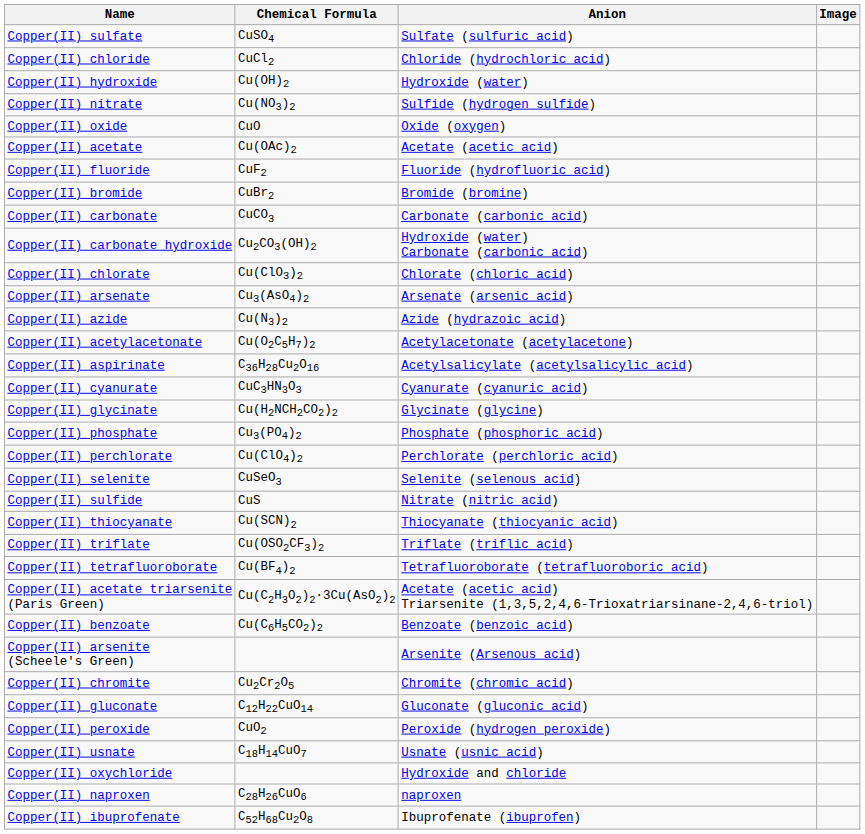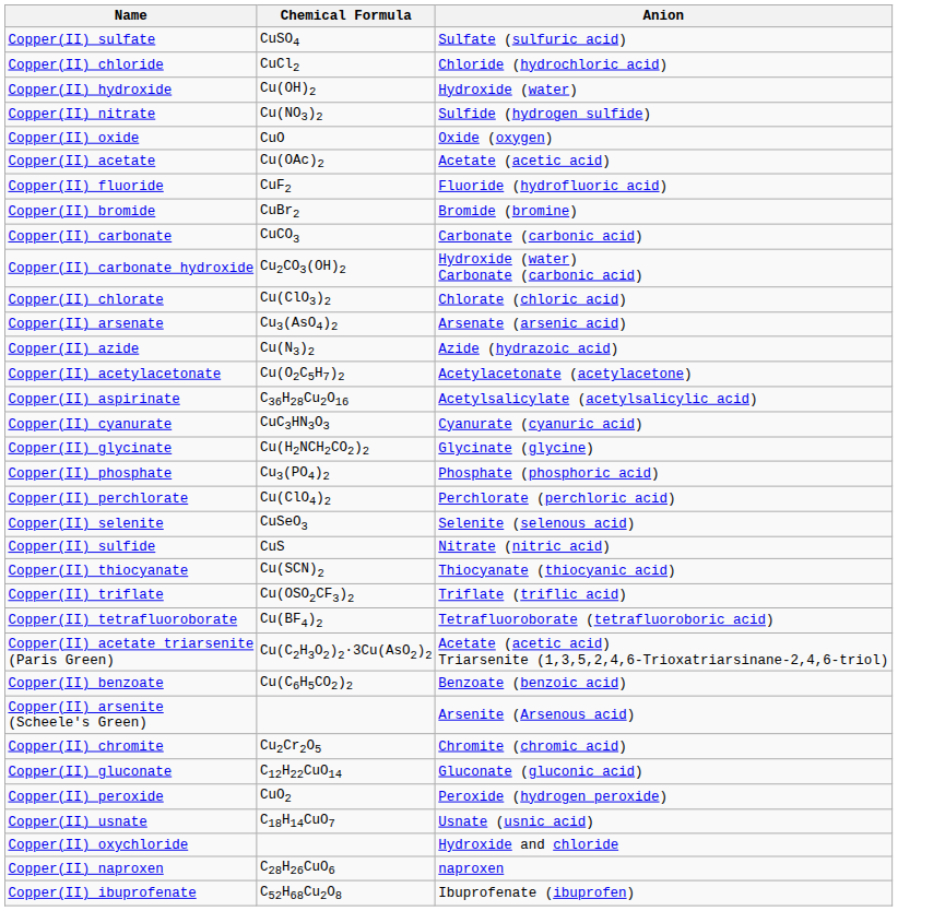- column: Image
